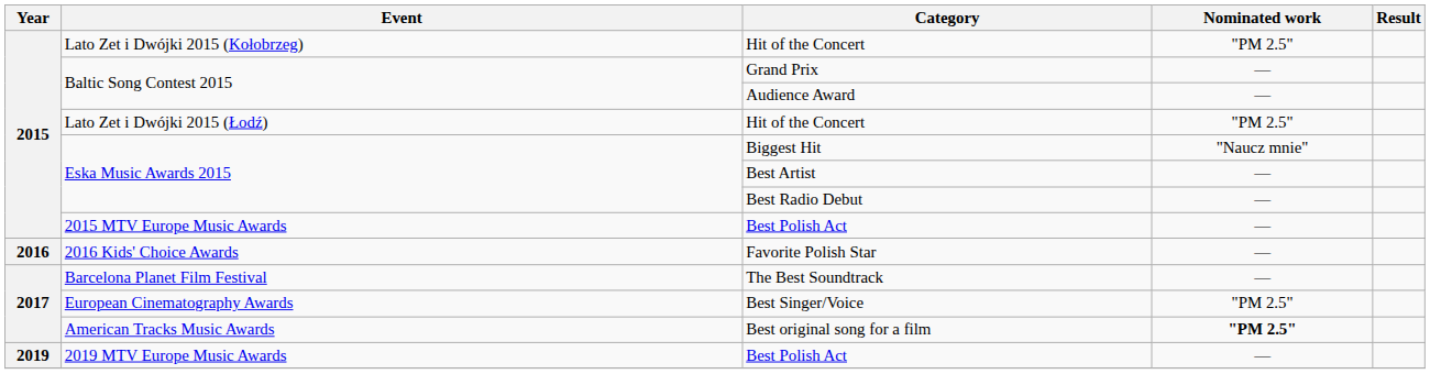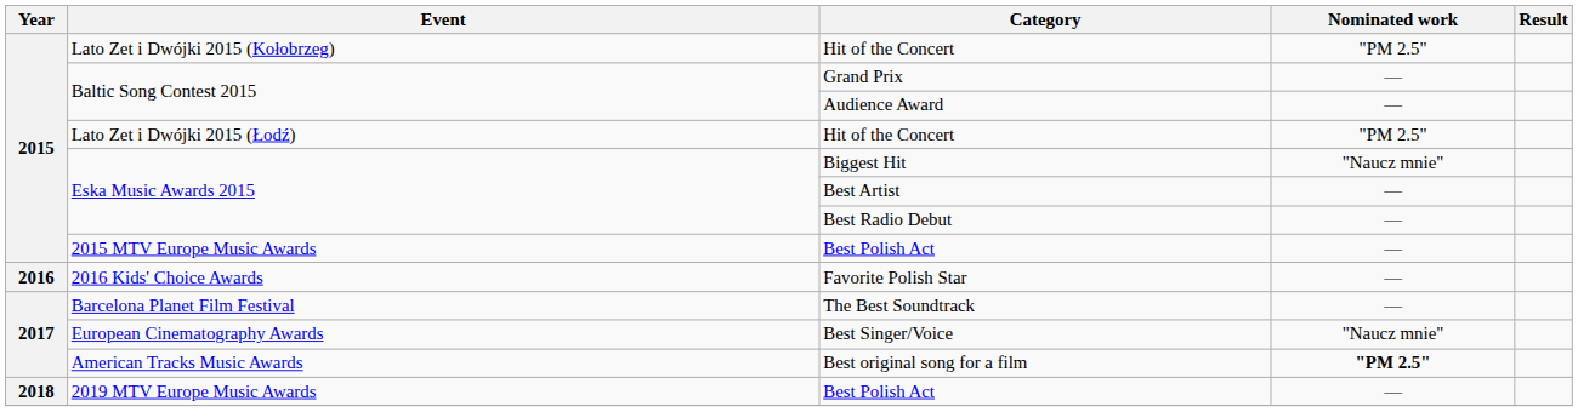Best Singer/Voice | Nominated work: "PM 2.5" -> "Naucz mnie"
2019 MTV Europe Music Awards / Best Polish Act | Year: 2019 -> 2018
